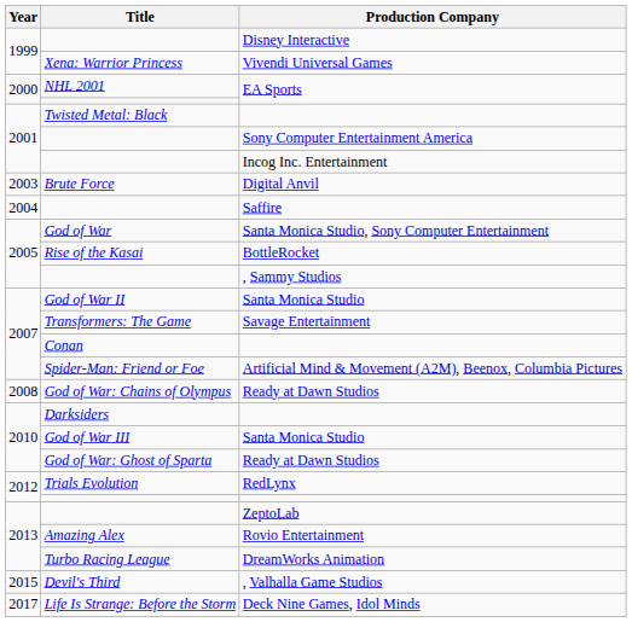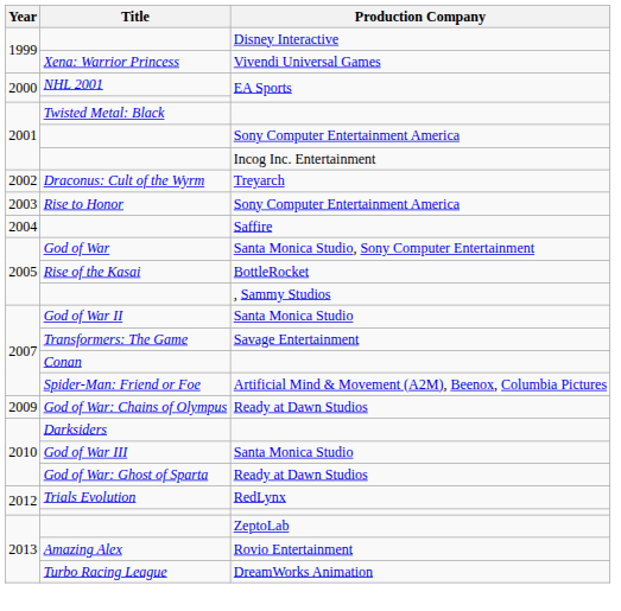+ row: 2002 | Draconus: Cult of the Wyrm | Treyarch
- row: 2003 | Brute Force | Digital Anvil
+ row: 2003 | Rise to Honor | Sony Computer Entertainment America
God of War: Chains of Olympus | Year: 2008 -> 2009
- row: 2015 | Devil's Third | , Valhalla Game Studios
- row: 2017 | Life Is Strange: Before the Storm | Deck Nine Games, Idol Minds
